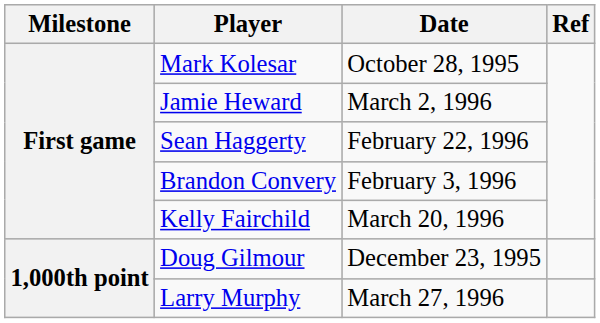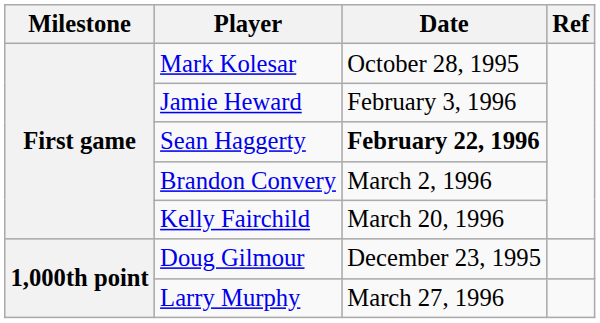Jamie Heward | Date: March 2, 1996 -> February 3, 1996
Sean Haggerty | Date: normal -> bold
Brandon Convery | Date: February 3, 1996 -> March 2, 1996
